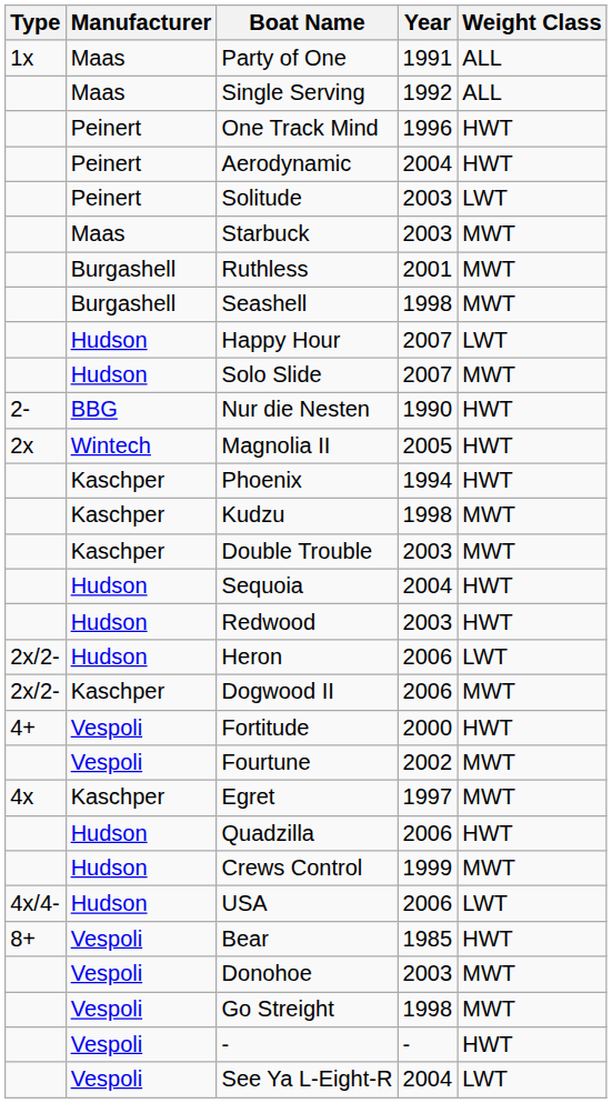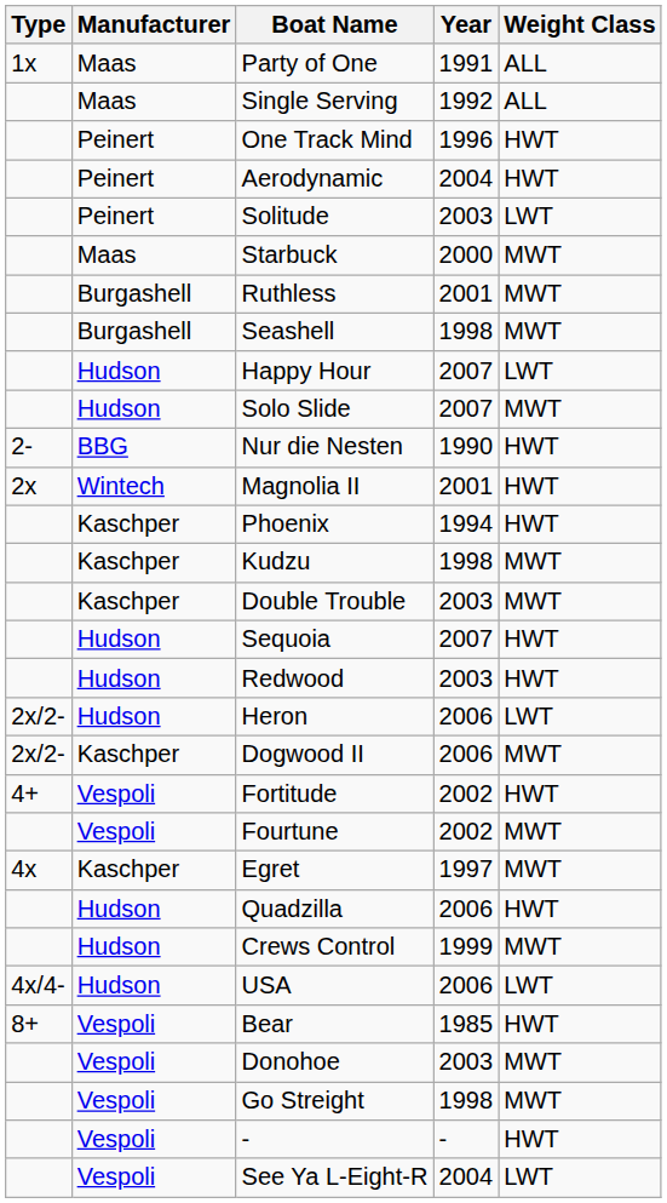Starbuck | Year: 2003 -> 2000
Magnolia II | Year: 2005 -> 2001
Sequoia | Year: 2004 -> 2007
Fortitude | Year: 2000 -> 2002
